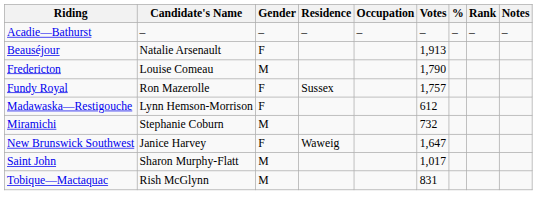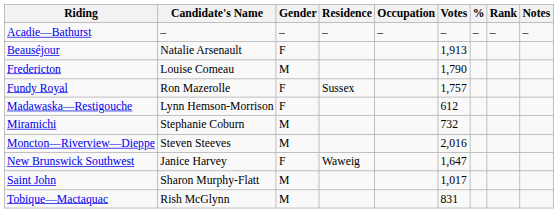+ row: Moncton—Riverview—Dieppe | Steven Steeves | M | 2,016
